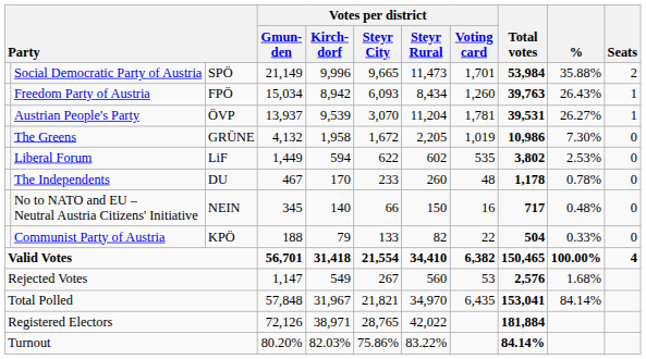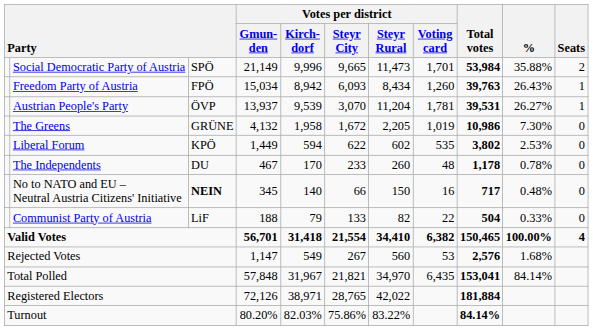Liberal Forum | column 3: LiF -> KPÖ
No to NATO and EU – Neutral Austria Citizens' Initiative | column 3: normal -> bold
Communist Party of Austria | column 3: KPÖ -> LiF
